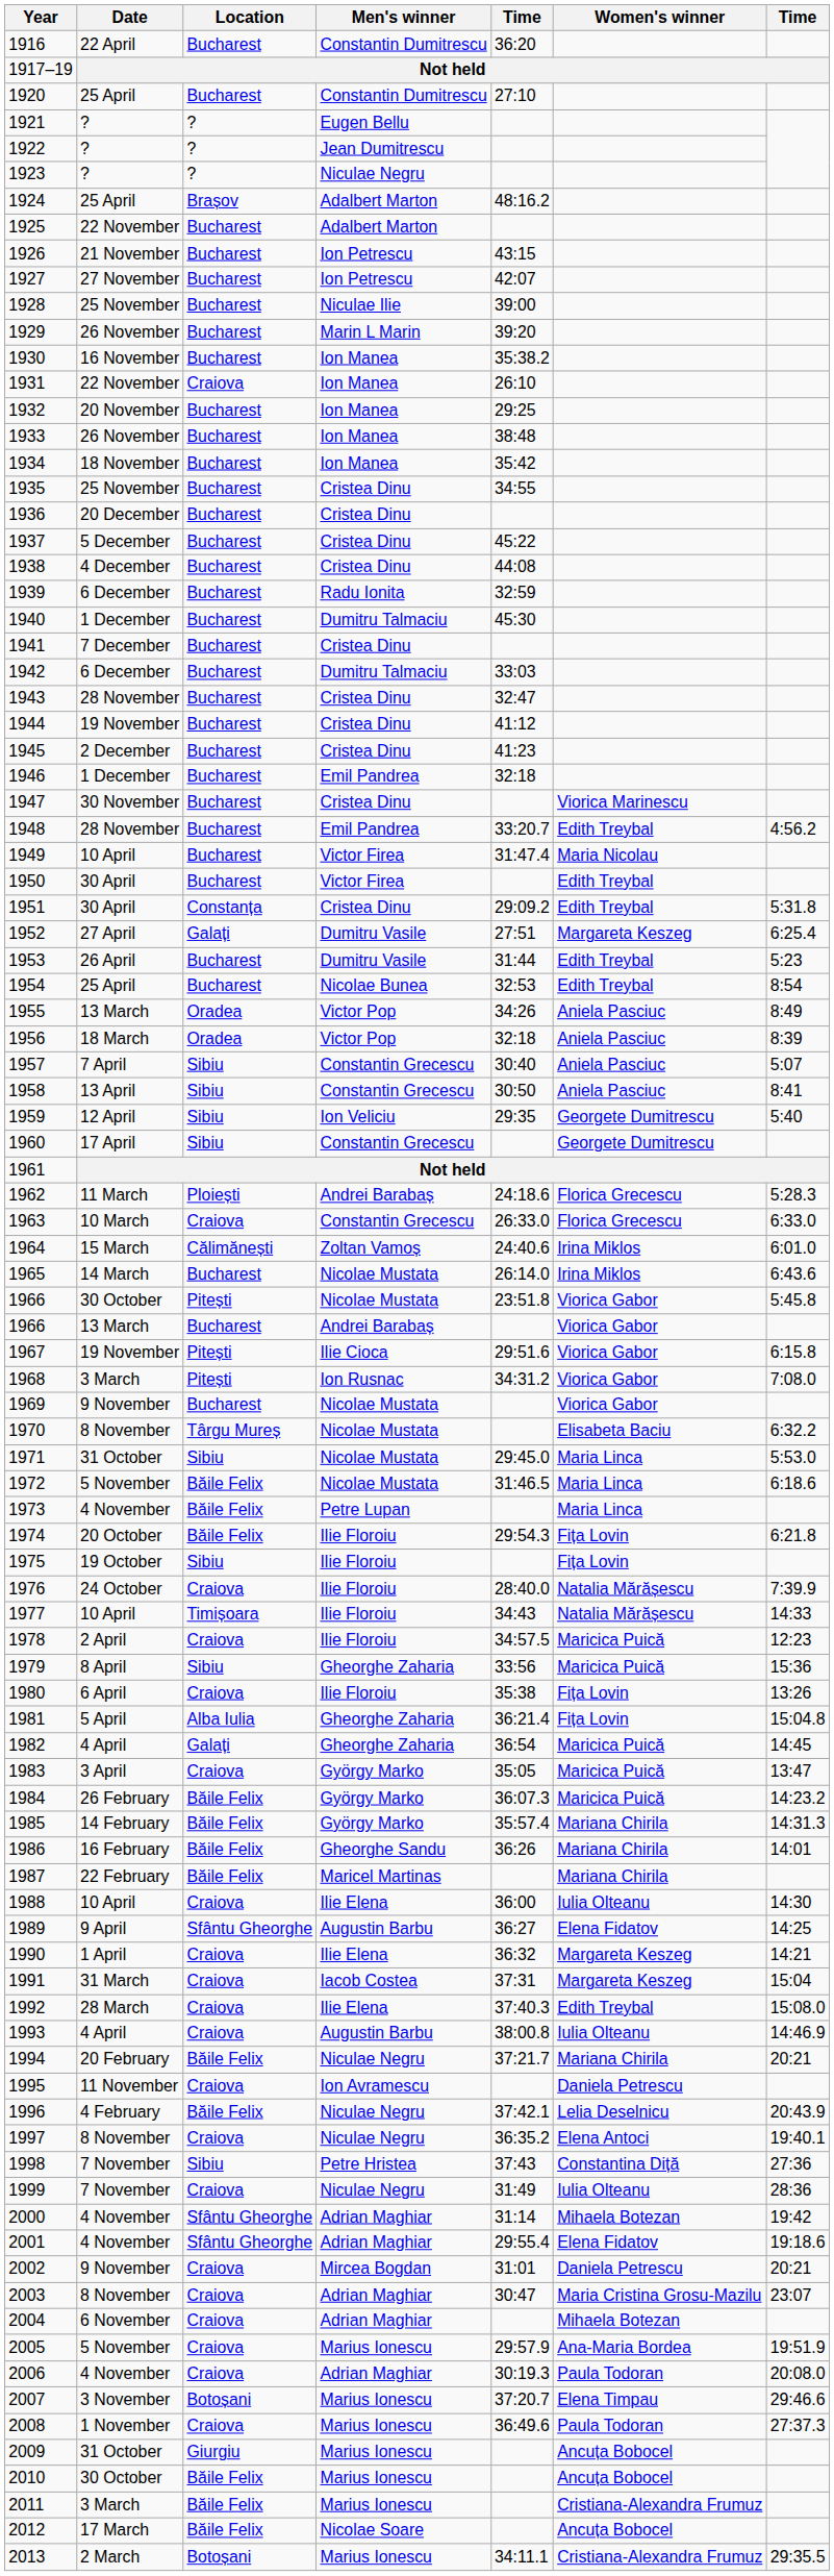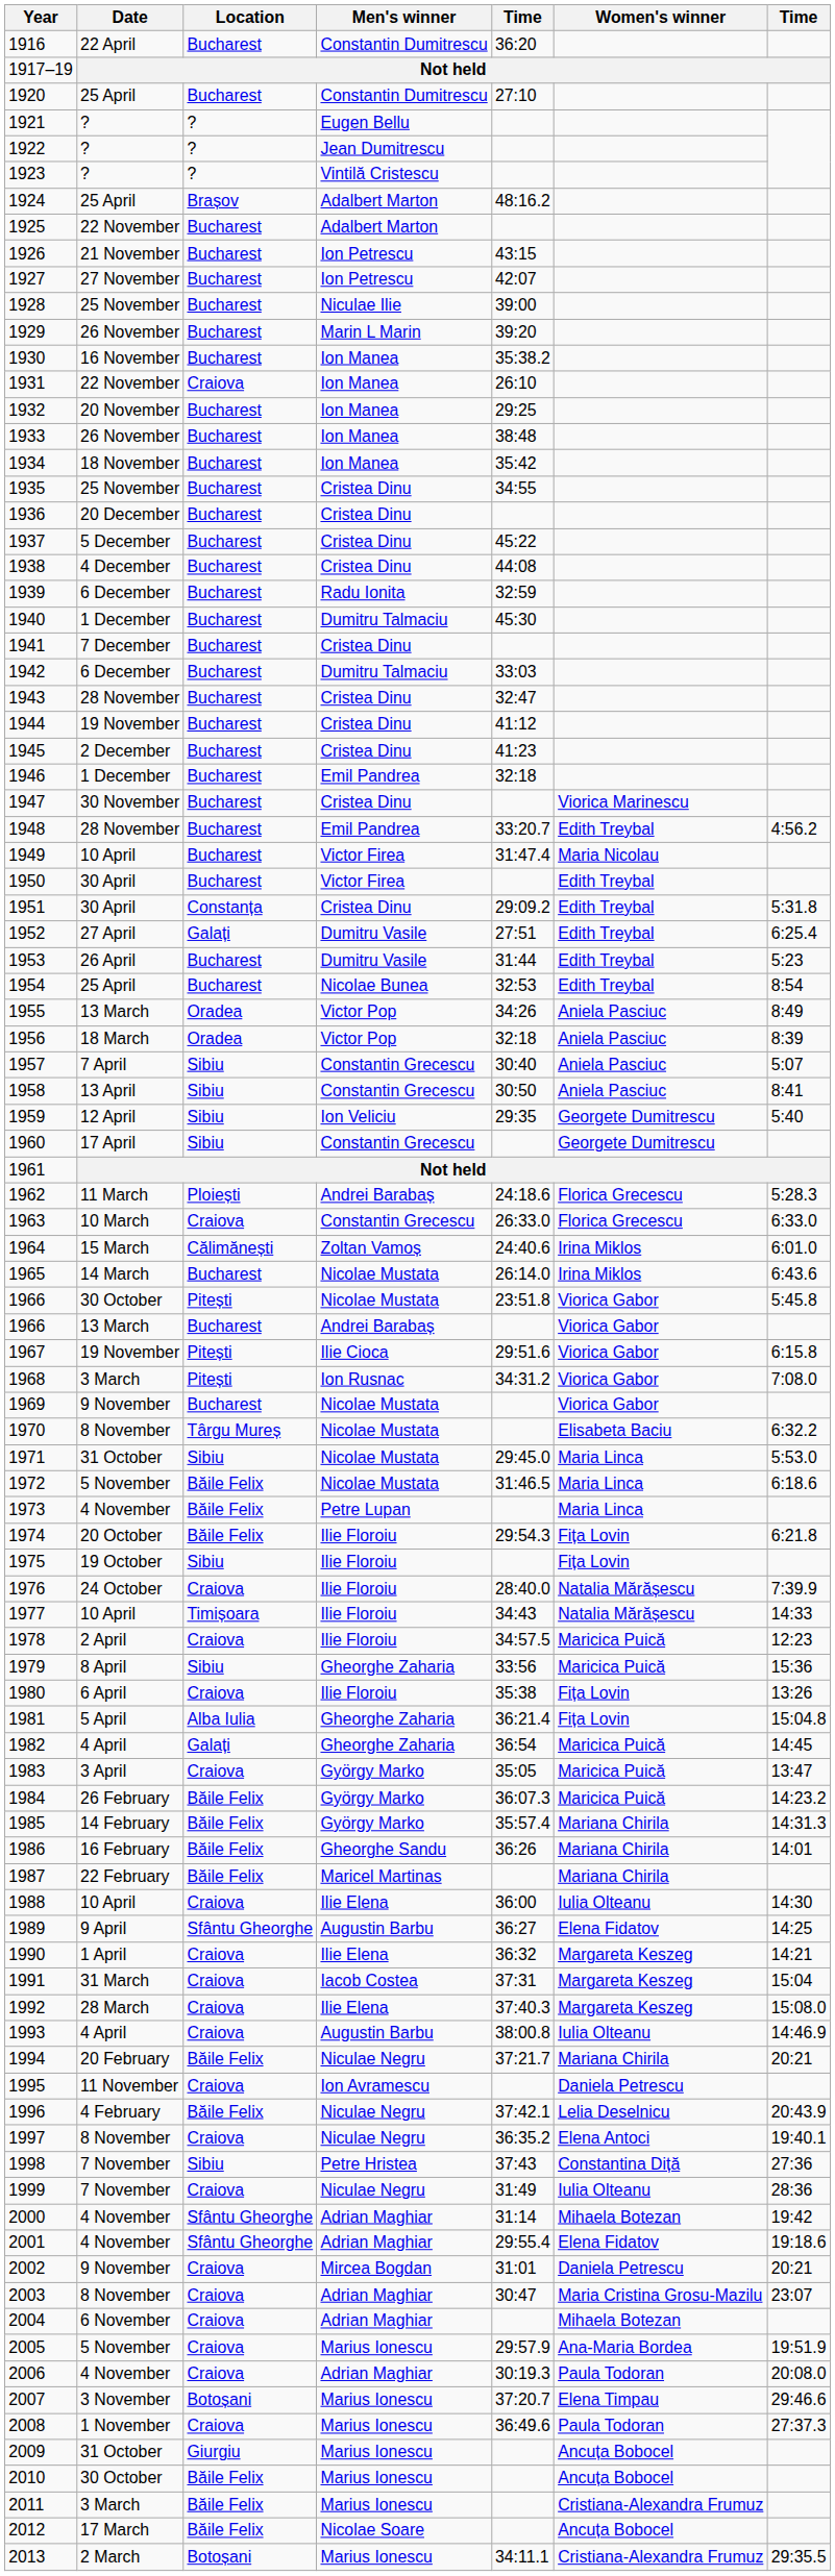1923 | Men's winner: Niculae Negru -> Vintilă Cristescu
1952 | Women's winner: Margareta Keszeg -> Edith Treybal
1992 | Women's winner: Edith Treybal -> Margareta Keszeg
